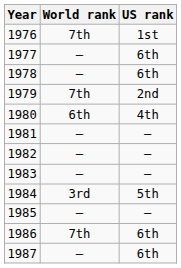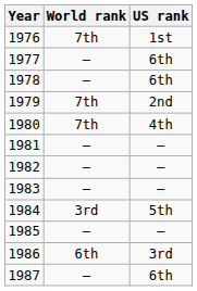1980 | World rank: 6th -> 7th
1986 | World rank: 7th -> 6th
1986 | US rank: 6th -> 3rd
